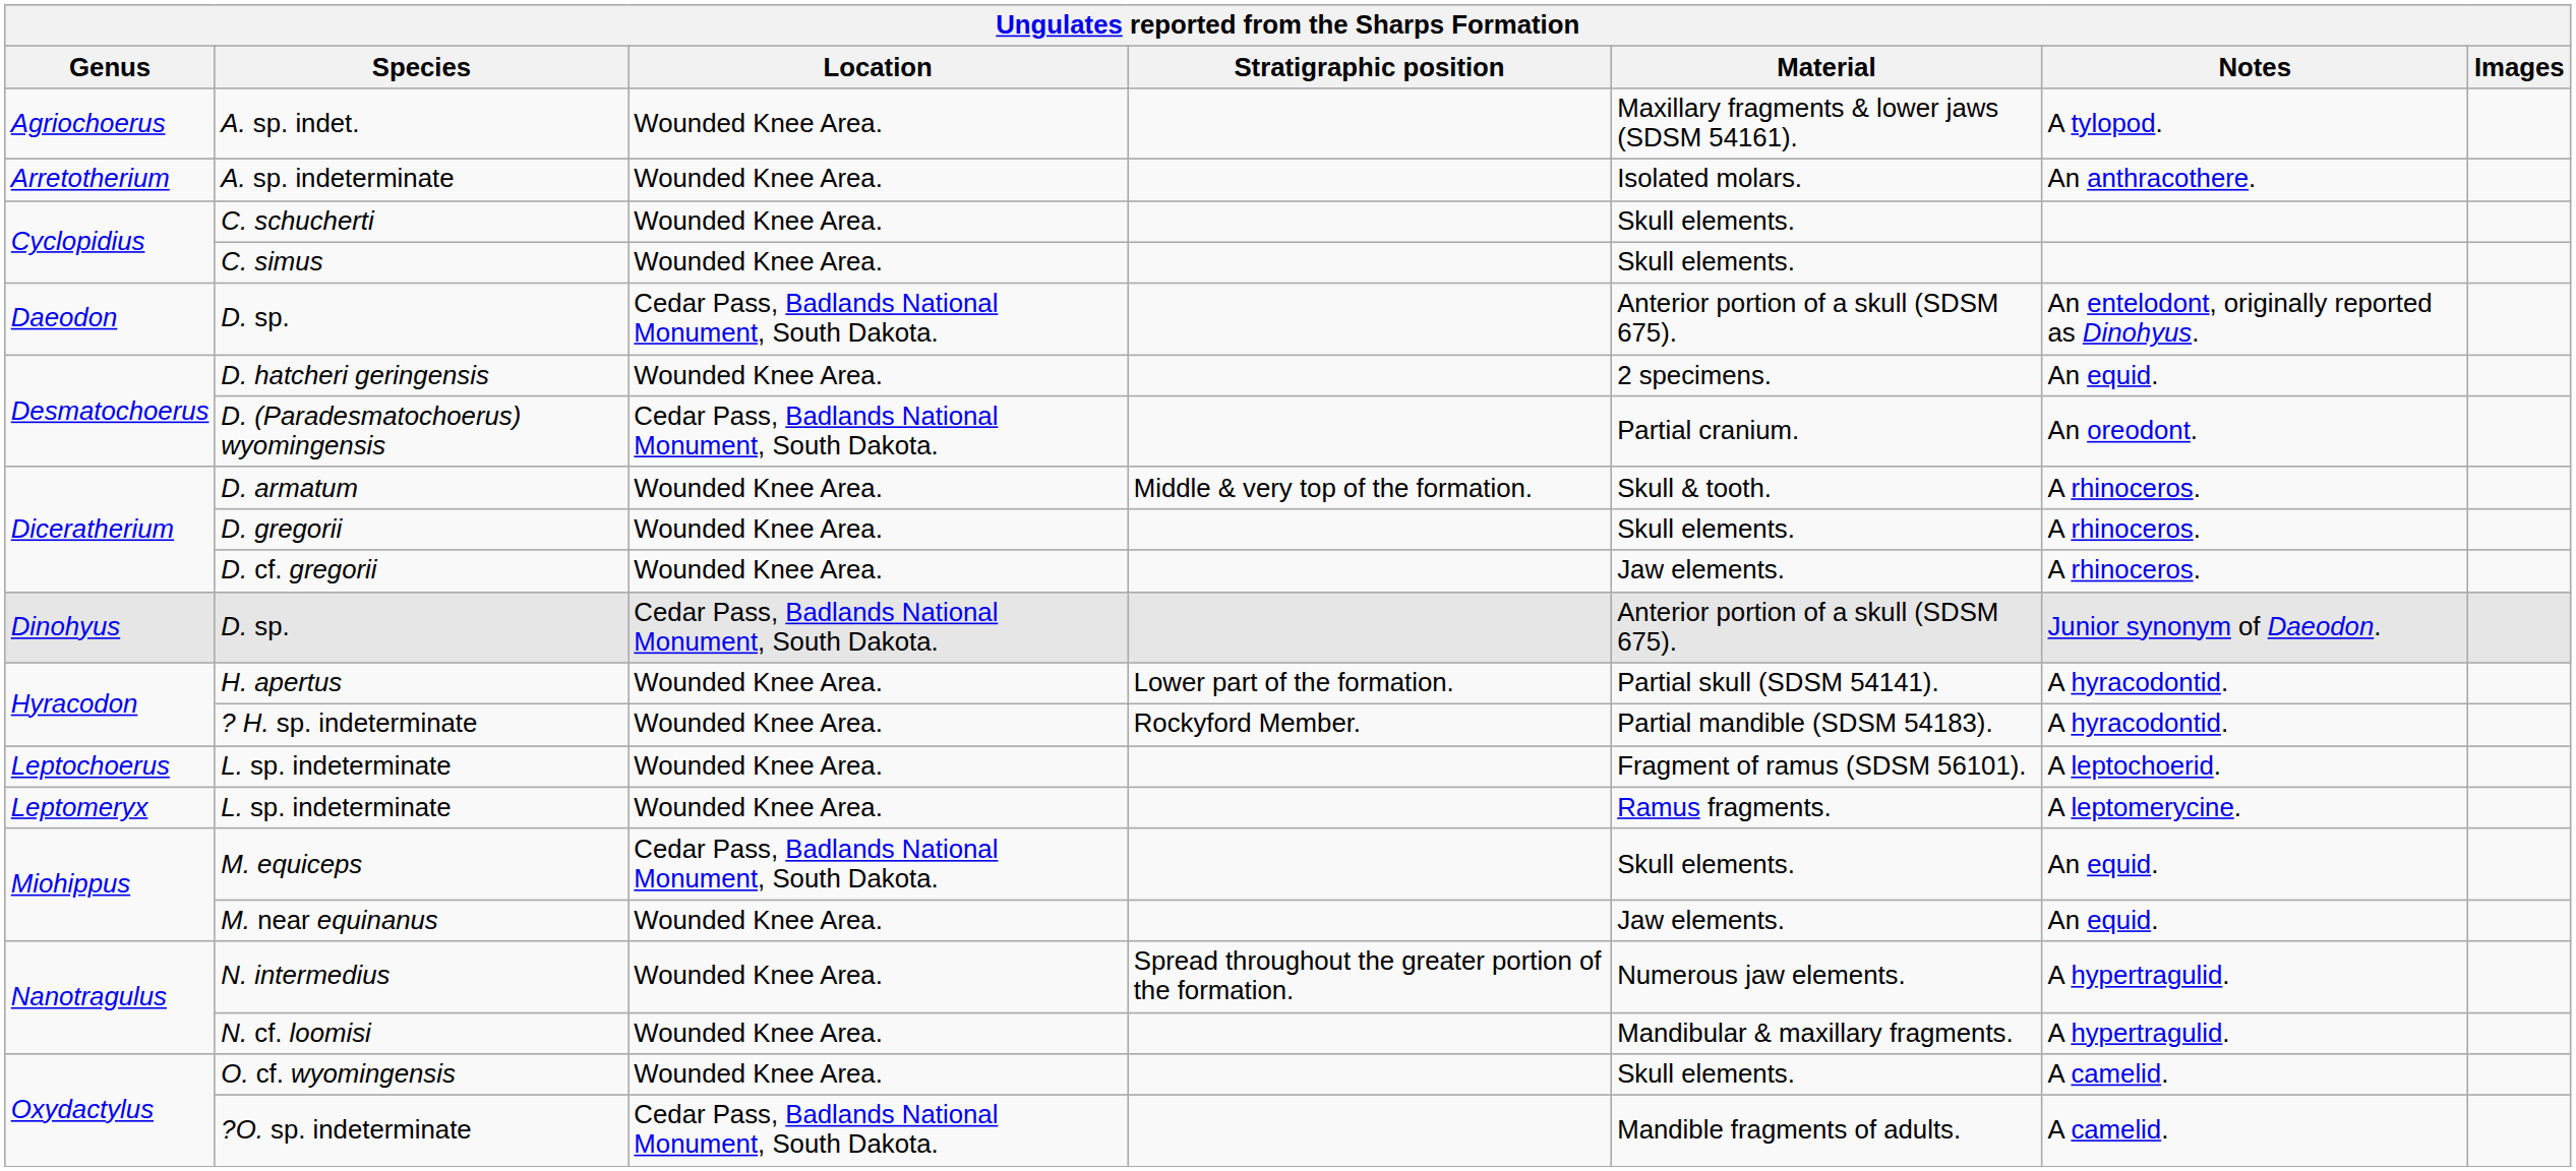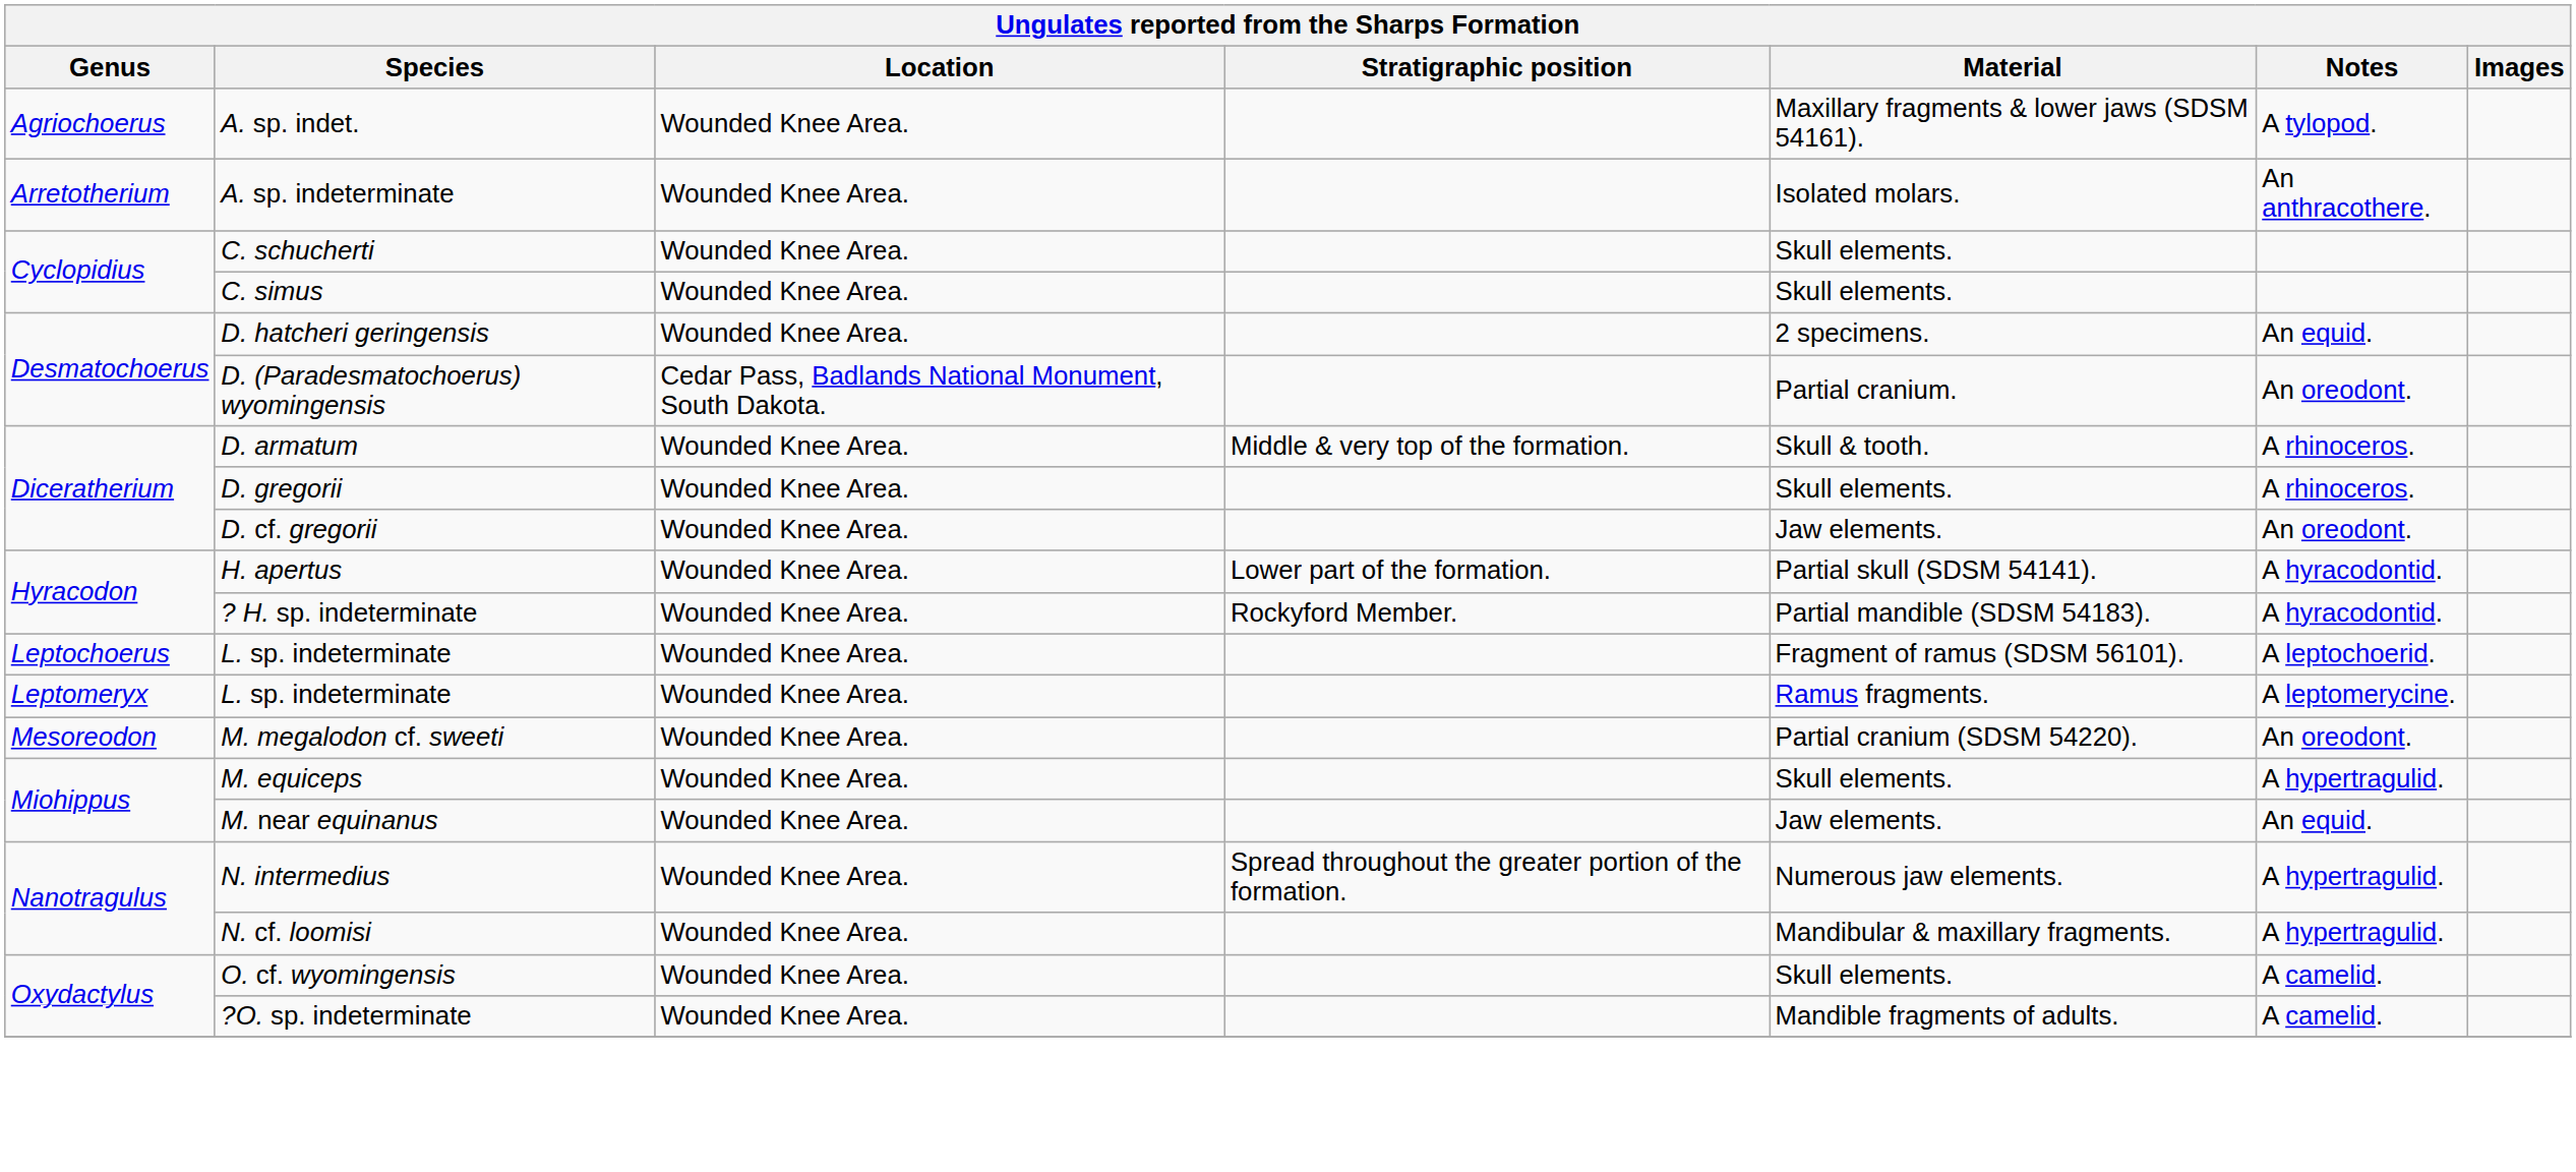- row: Daeodon | D. sp. | Cedar Pass, Badlands National Monument, South Dakota. | Anterior portion of a skull (SDSM 675). | An entelodont, originally reported as Dinohyus.
D. cf. gregorii | Notes: A rhinoceros. -> An oreodont.
- row: Dinohyus | D. sp. | Cedar Pass, Badlands National Monument, South Dakota. | Anterior portion of a skull (SDSM 675). | Junior synonym of Daeodon.
+ row: Mesoreodon | M. megalodon cf. sweeti | Wounded Knee Area. | Partial cranium (SDSM 54220). | An oreodont.
M. equiceps | Location: Cedar Pass, Badlands National Monument, South Dakota. -> Wounded Knee Area.
M. equiceps | Notes: An equid. -> A hypertragulid.
?O. sp. indeterminate | Location: Cedar Pass, Badlands National Monument, South Dakota. -> Wounded Knee Area.
